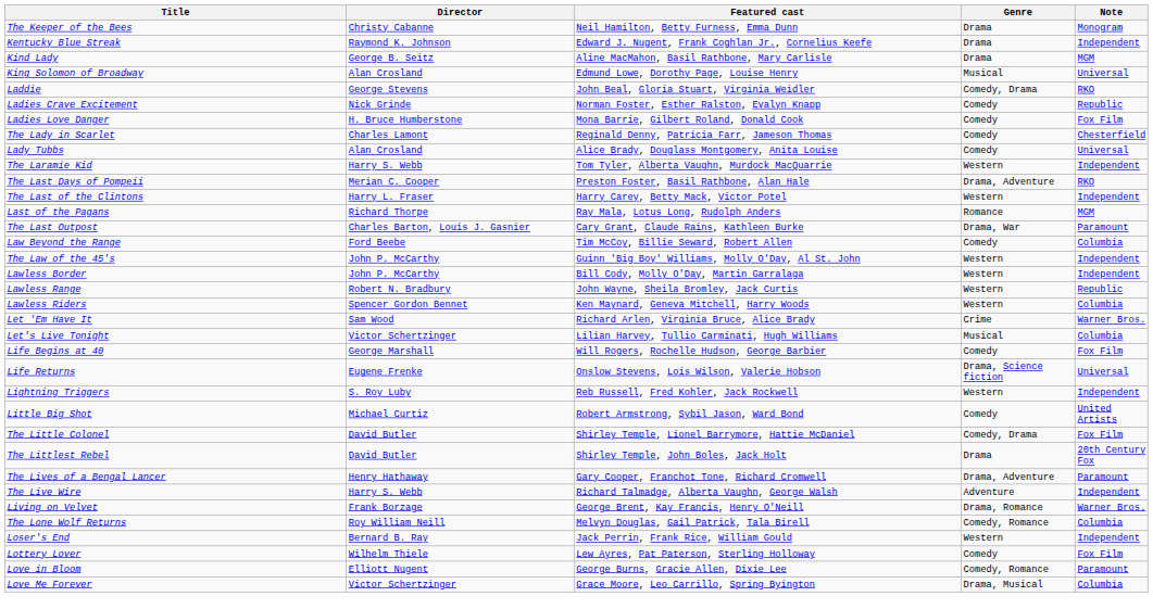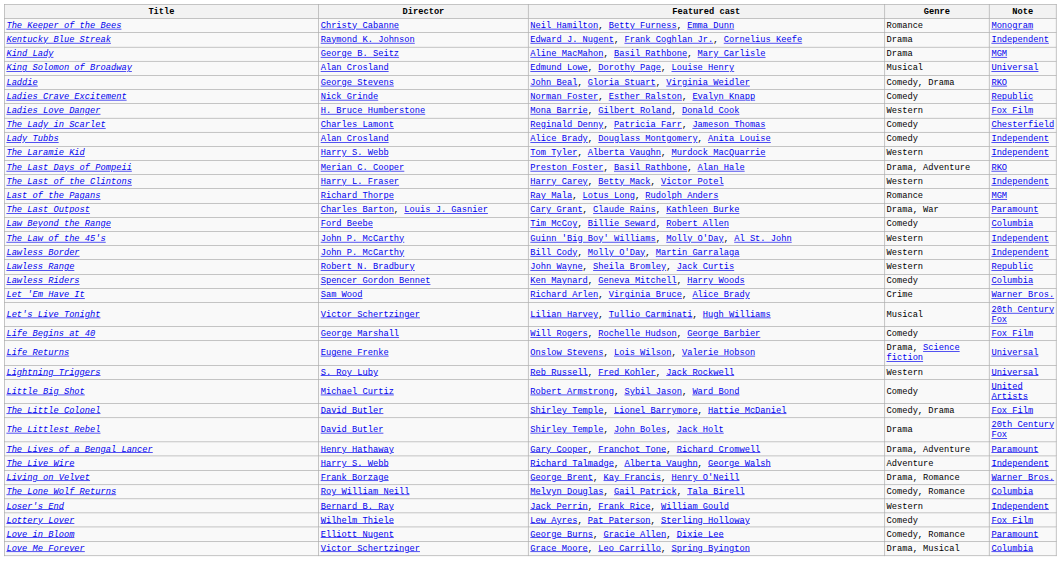The Keeper of the Bees | Genre: Drama -> Romance
Ladies Love Danger | Genre: Comedy -> Western
Lady Tubbs | Note: Universal -> Independent
Lawless Riders | Genre: Western -> Comedy
Let's Live Tonight | Note: Columbia -> 20th Century Fox
Lightning Triggers | Note: Independent -> Universal
